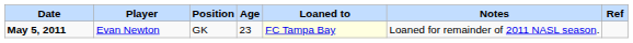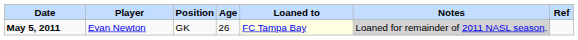May 5, 2011 | Age: 23 -> 26
May 5, 2011 | Notes: no background -> lightgrey background
